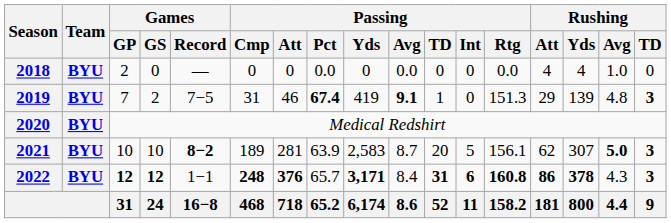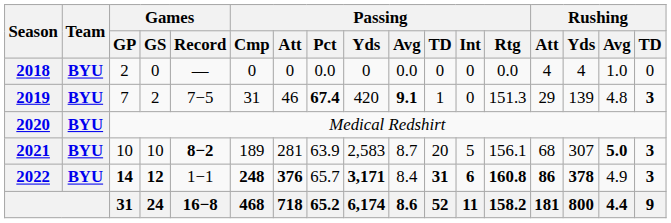2019 | Passing / Yds: 419 -> 420
2021 | Rushing / Att: 62 -> 68
2022 | Games / GP: 12 -> 14
2022 | Rushing / Avg: 4.3 -> 4.9
